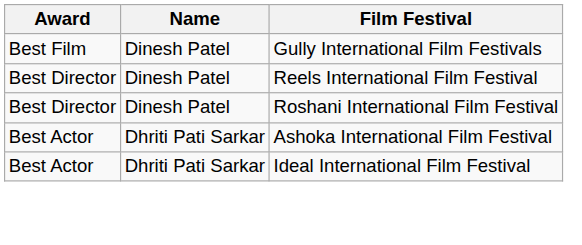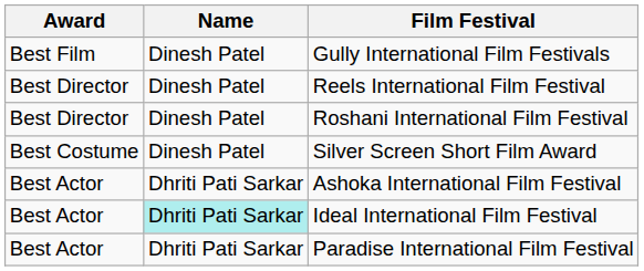+ row: Best Costume | Dinesh Patel | Silver Screen Short Film Award
Ideal International Film Festival | Name: no background -> paleturquoise background
+ row: Best Actor | Dhriti Pati Sarkar | Paradise International Film Festival
